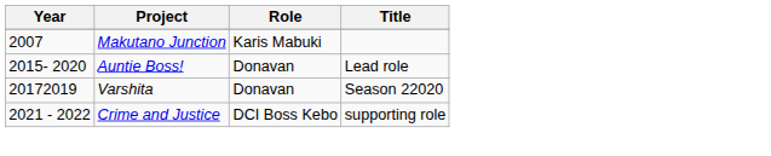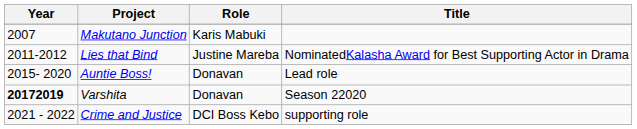+ row: 2011-2012 | Lies that Bind | Justine Mareba | NominatedKalasha Award for Best Supporting Actor in Drama
Varshita | Year: normal -> bold
